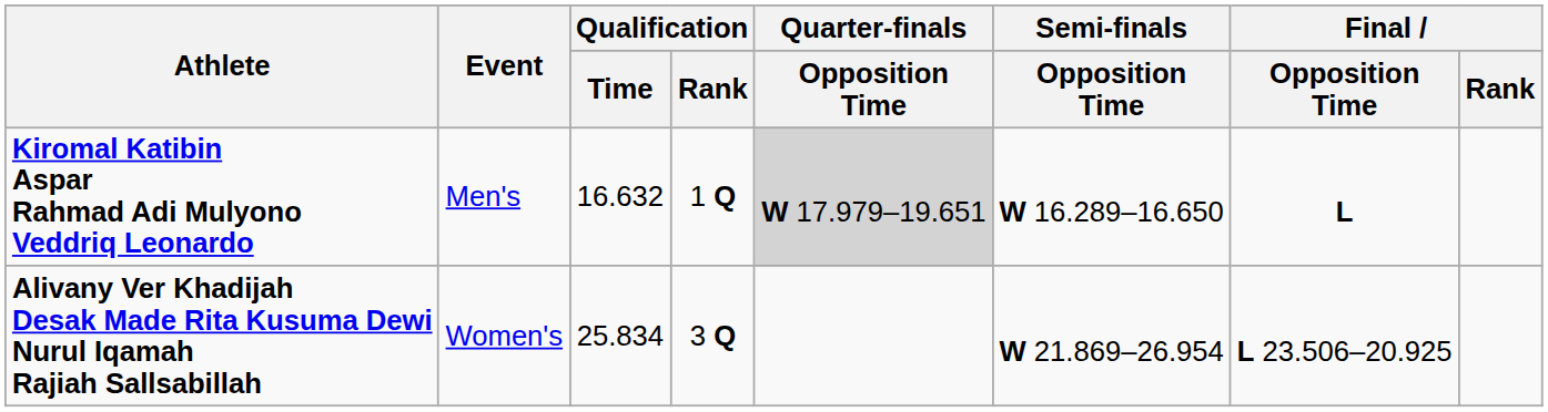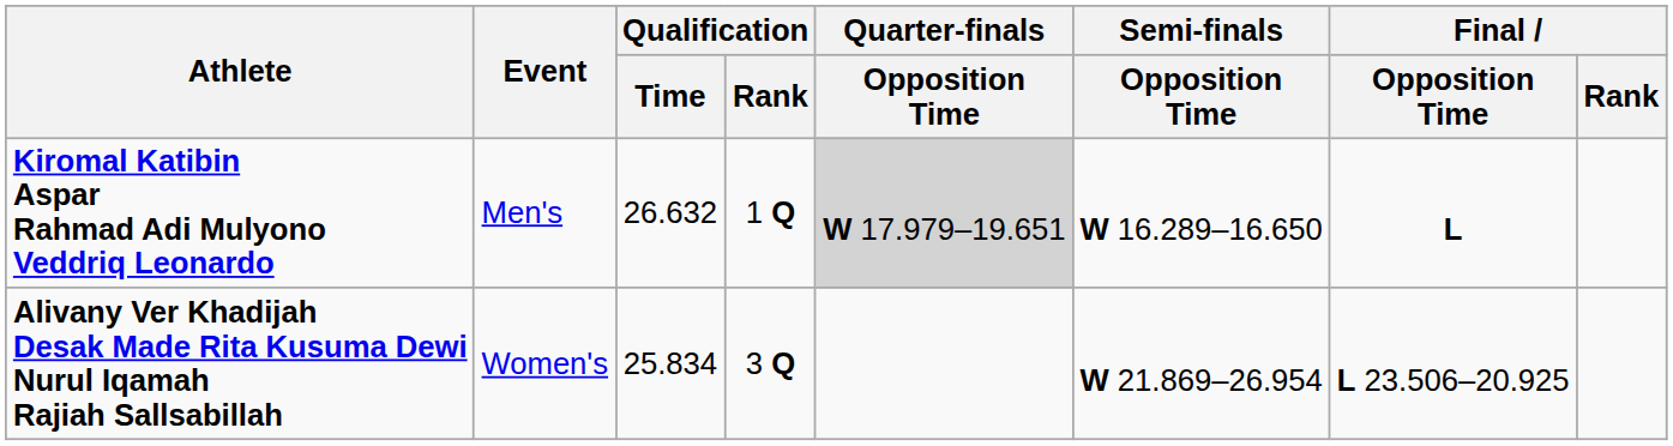Kiromal Katibin Aspar Rahmad Adi Mulyono Veddriq Leonardo | Qualification / Time: 16.632 -> 26.632
